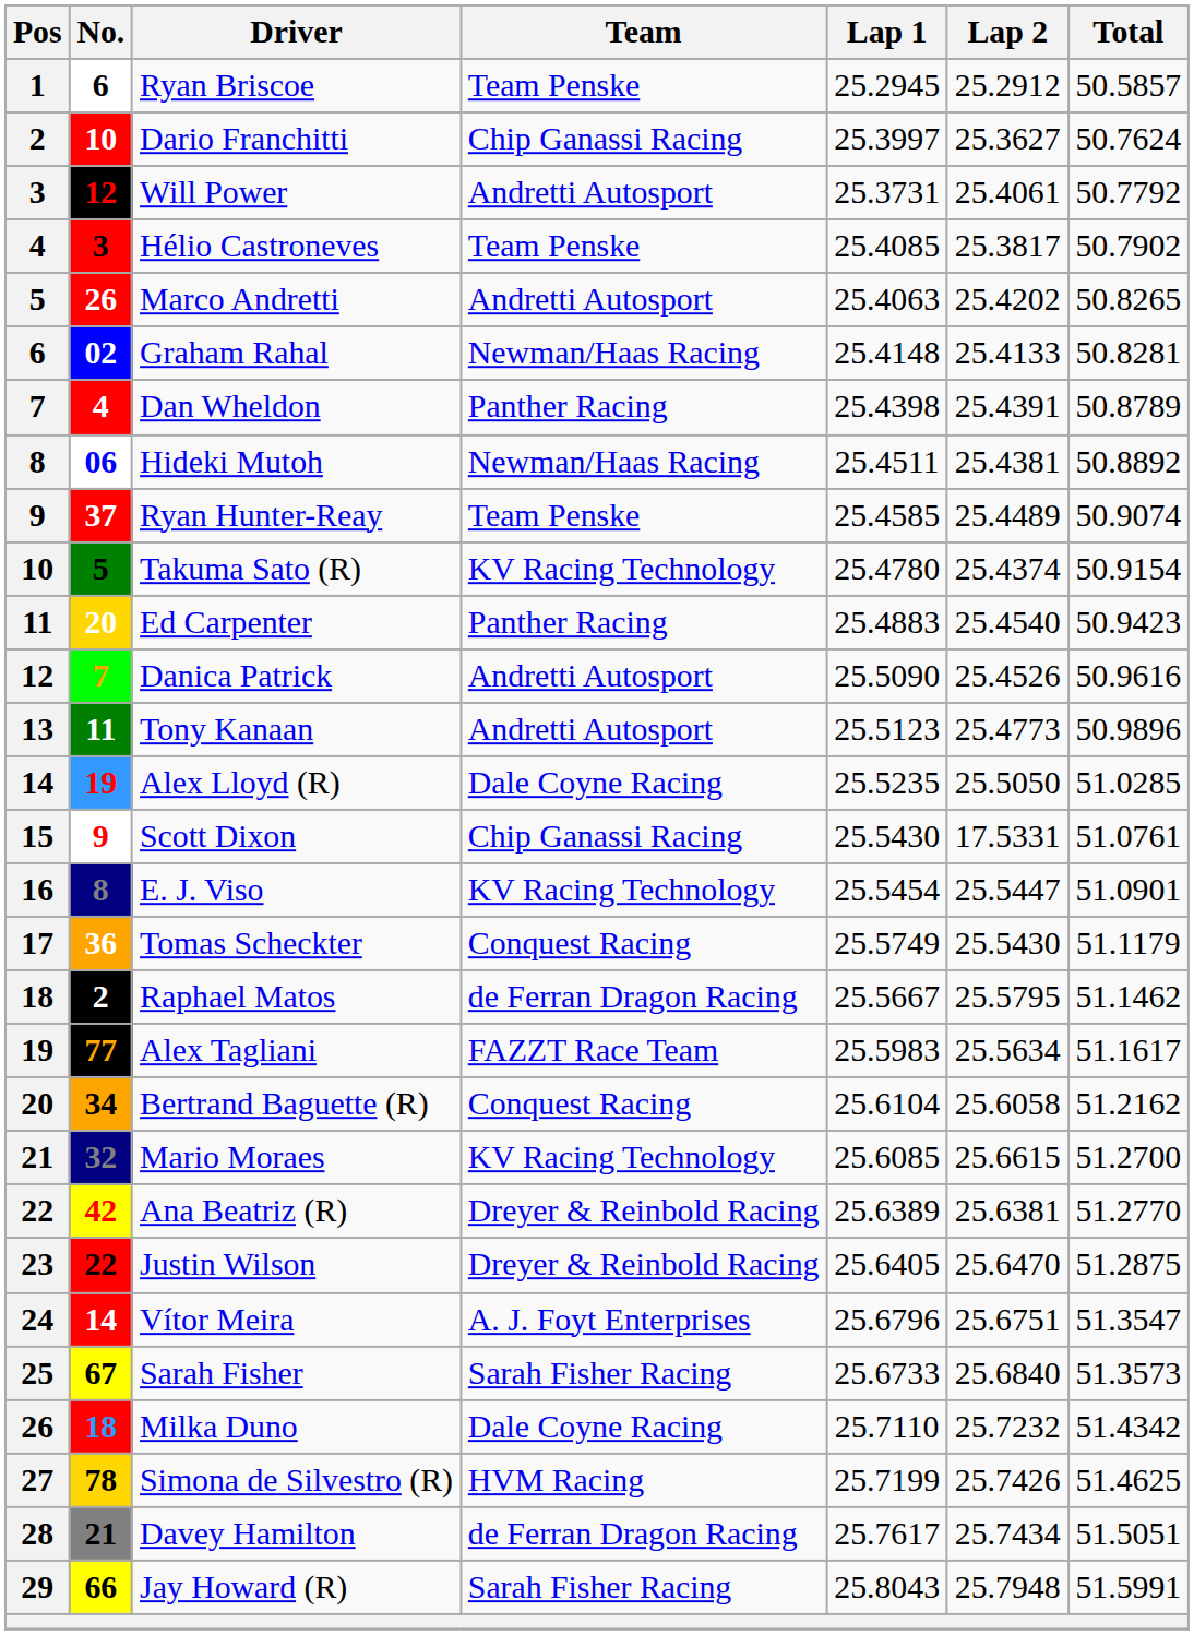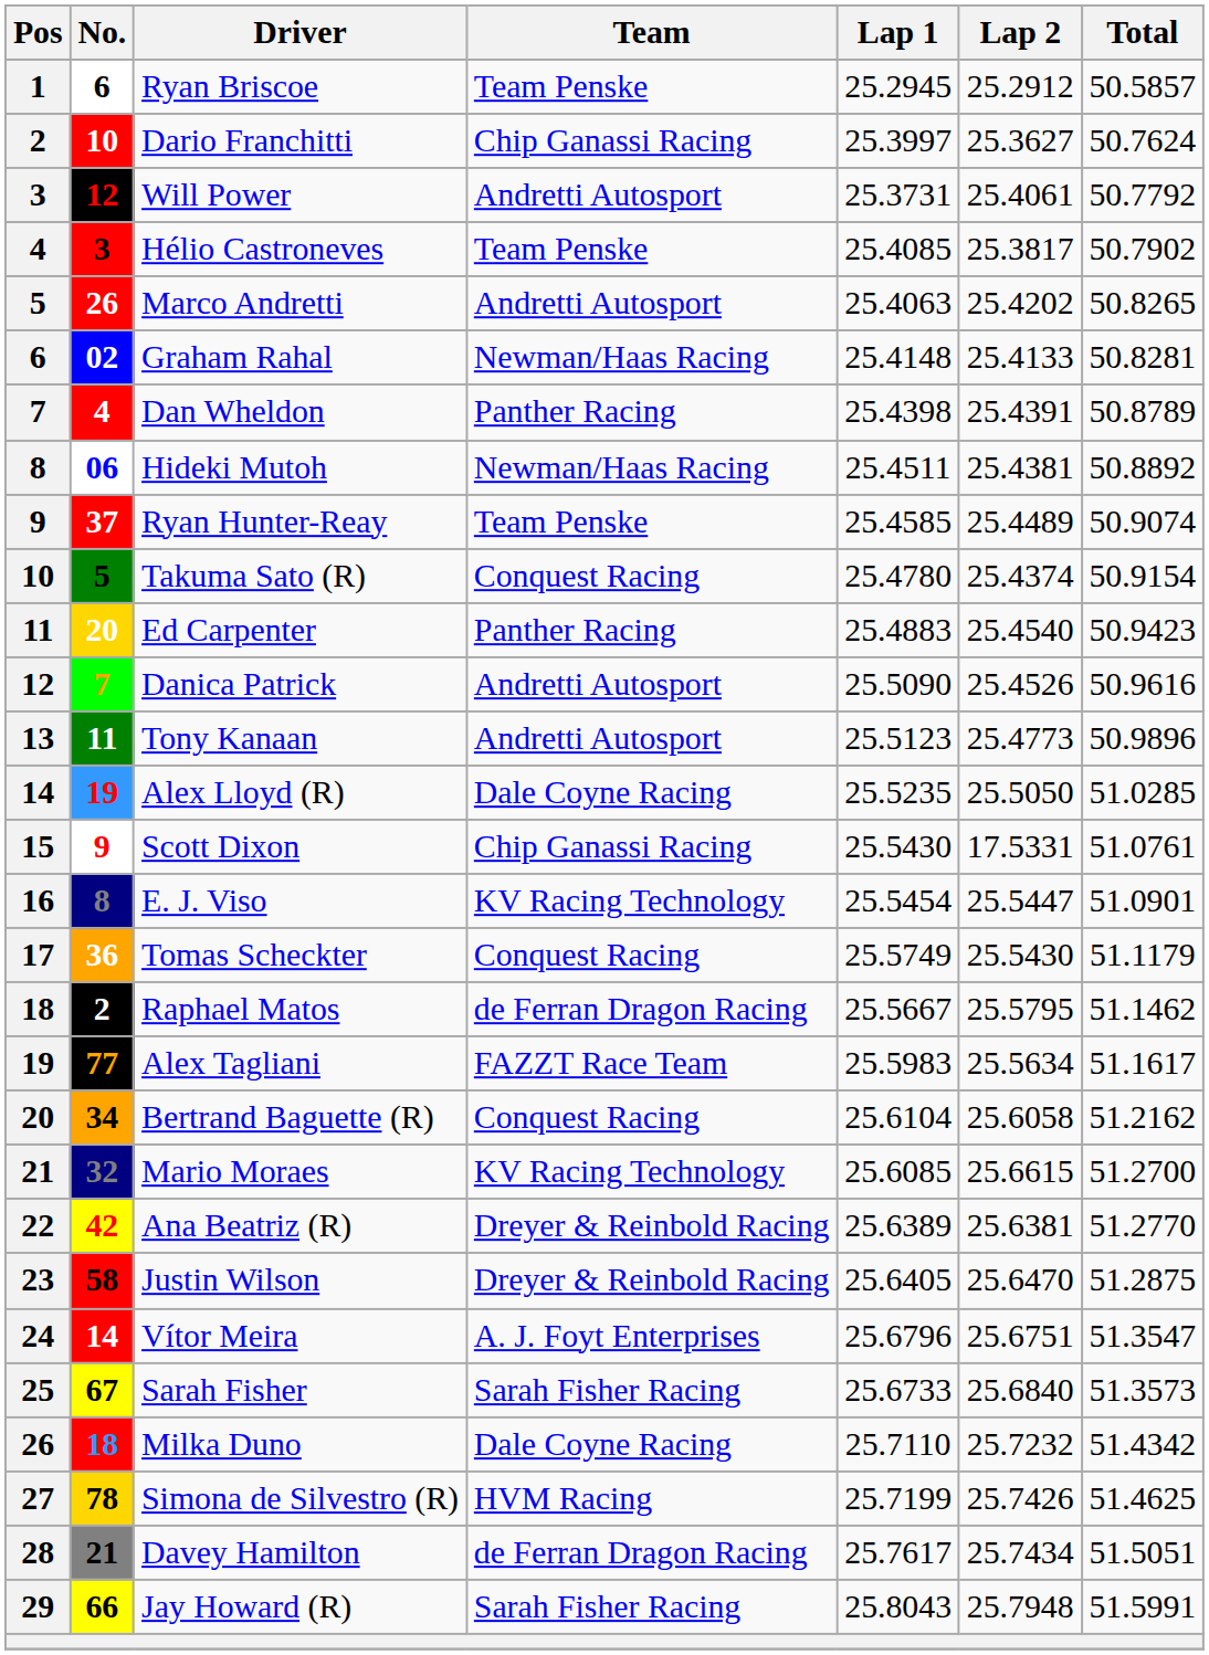Takuma Sato (R) | Team: KV Racing Technology -> Conquest Racing
Justin Wilson | No.: 22 -> 58
